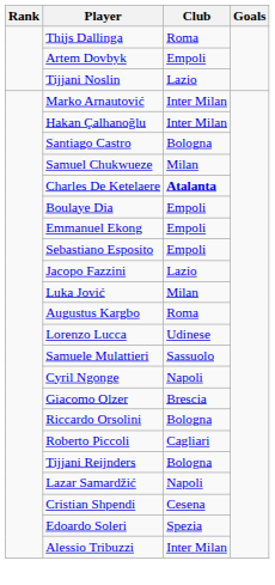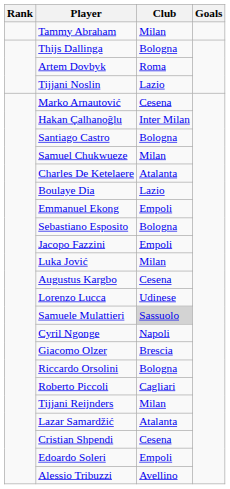+ row: Tammy Abraham | Milan
Thijs Dallinga | Club: Roma -> Bologna
Artem Dovbyk | Club: Empoli -> Roma
Marko Arnautović | Club: Inter Milan -> Cesena
Charles De Ketelaere | Club: bold -> normal
Boulaye Dia | Club: Empoli -> Lazio
Sebastiano Esposito | Club: Empoli -> Bologna
Jacopo Fazzini | Club: Lazio -> Empoli
Augustus Kargbo | Club: Roma -> Cesena
Samuele Mulattieri | Club: no background -> lightgrey background
Tijjani Reijnders | Club: Bologna -> Milan
Lazar Samardžić | Club: Napoli -> Atalanta
Edoardo Soleri | Club: Spezia -> Empoli
Alessio Tribuzzi | Club: Inter Milan -> Avellino
